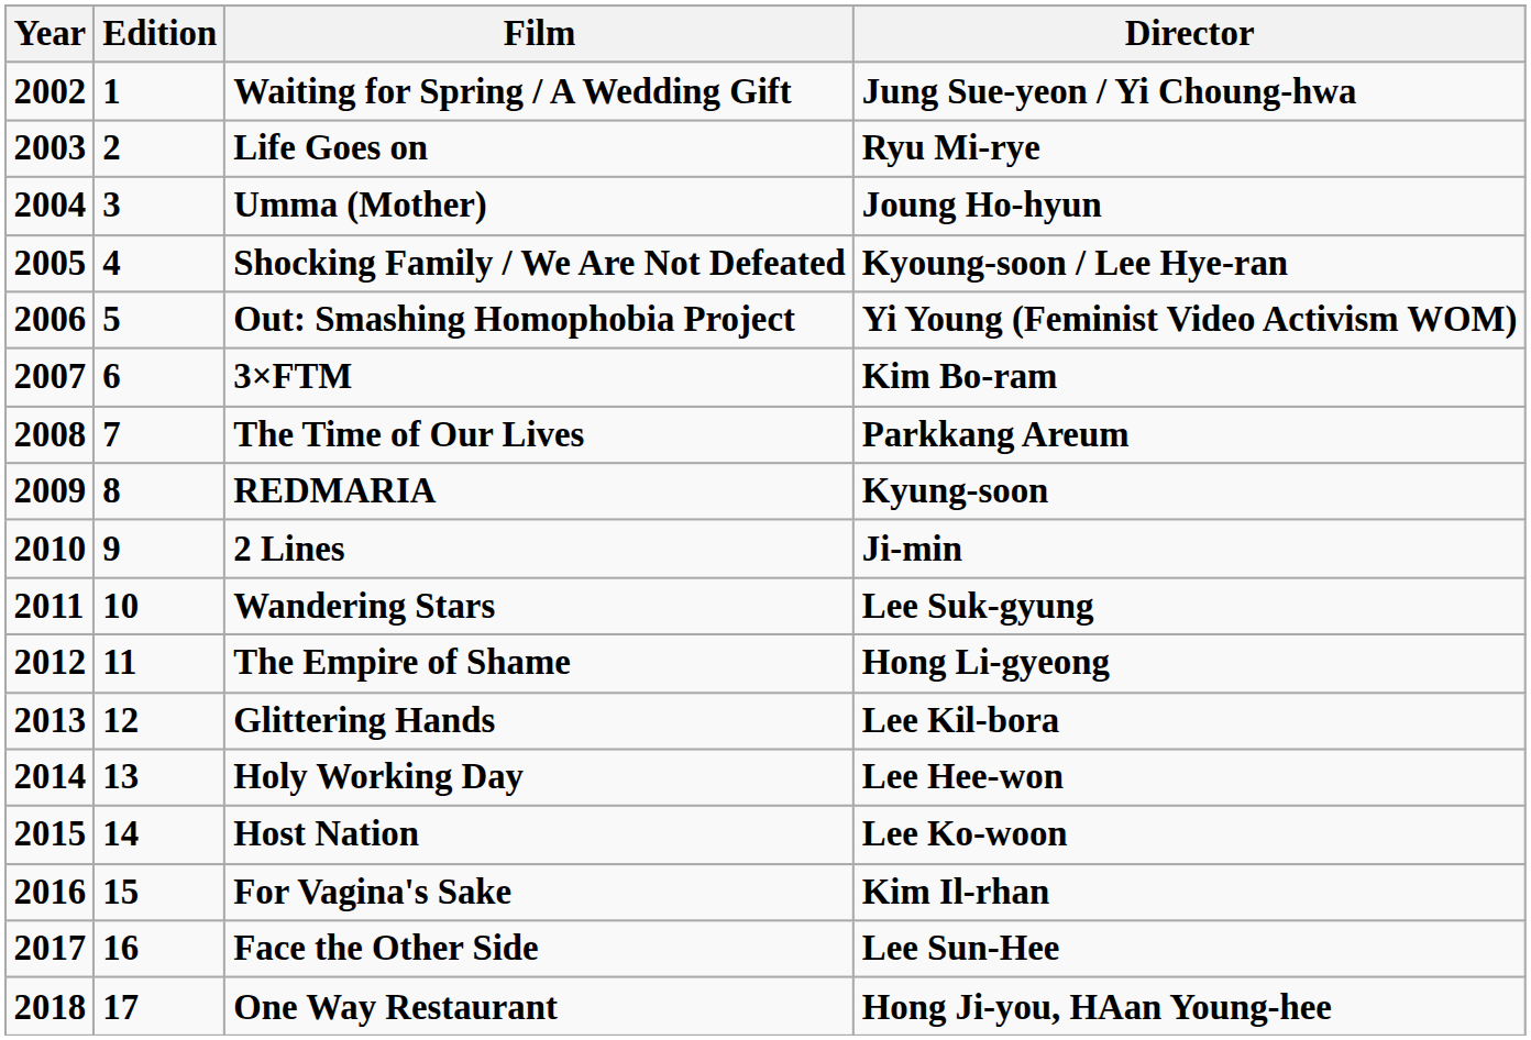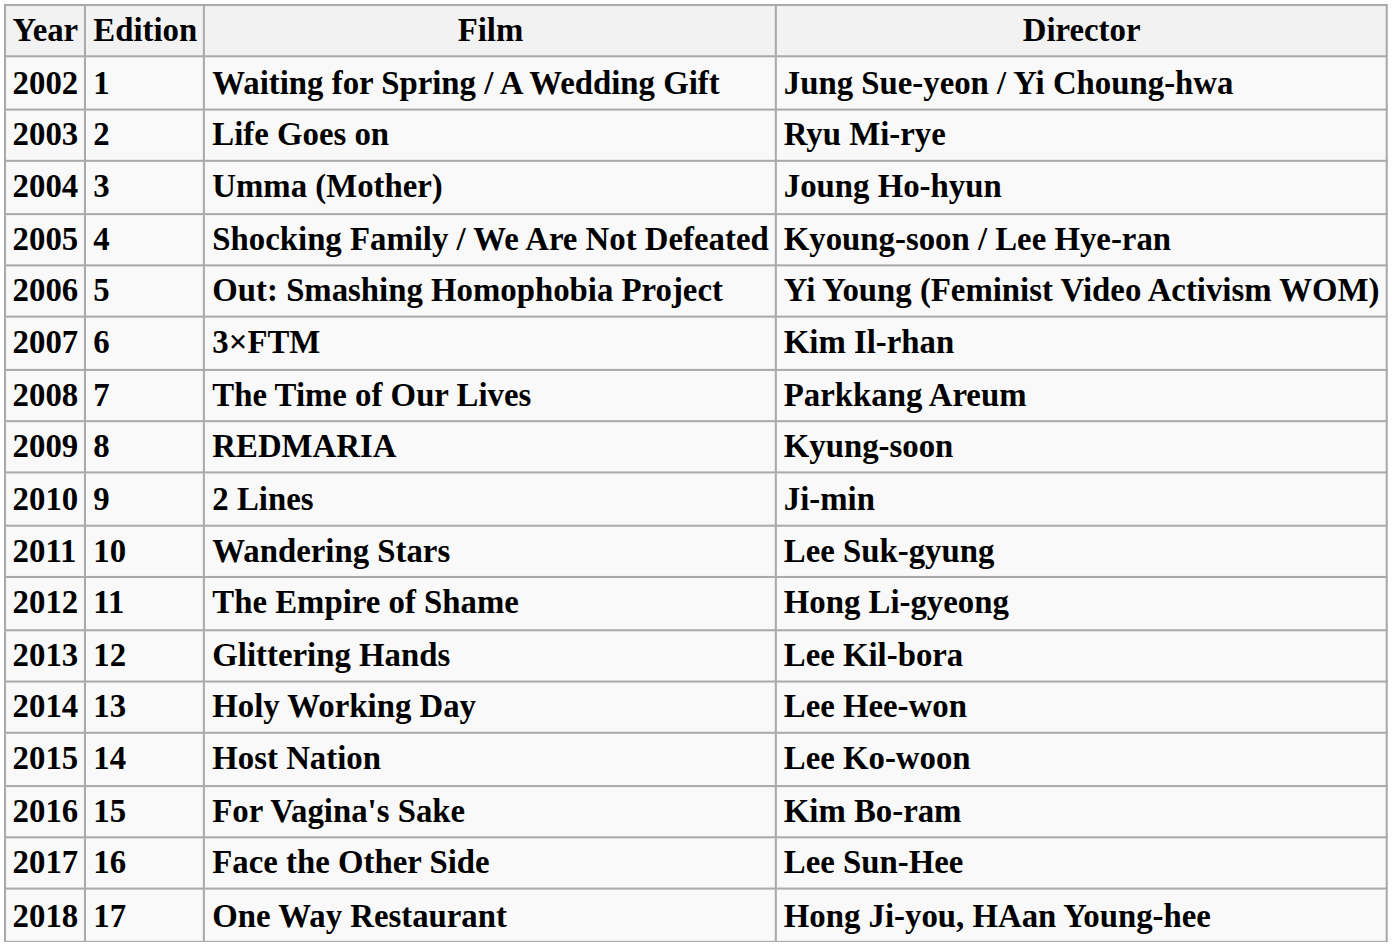3×FTM | Director: Kim Bo-ram -> Kim Il-rhan
For Vagina's Sake | Director: Kim Il-rhan -> Kim Bo-ram
